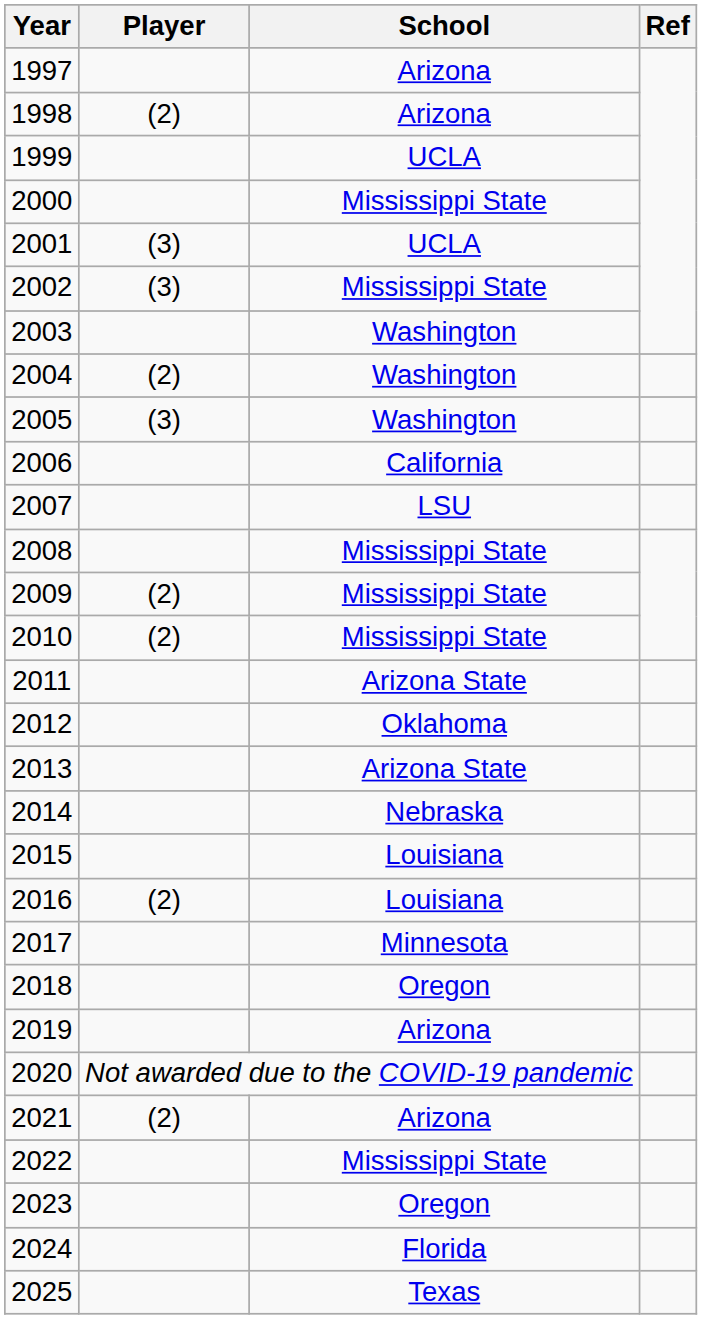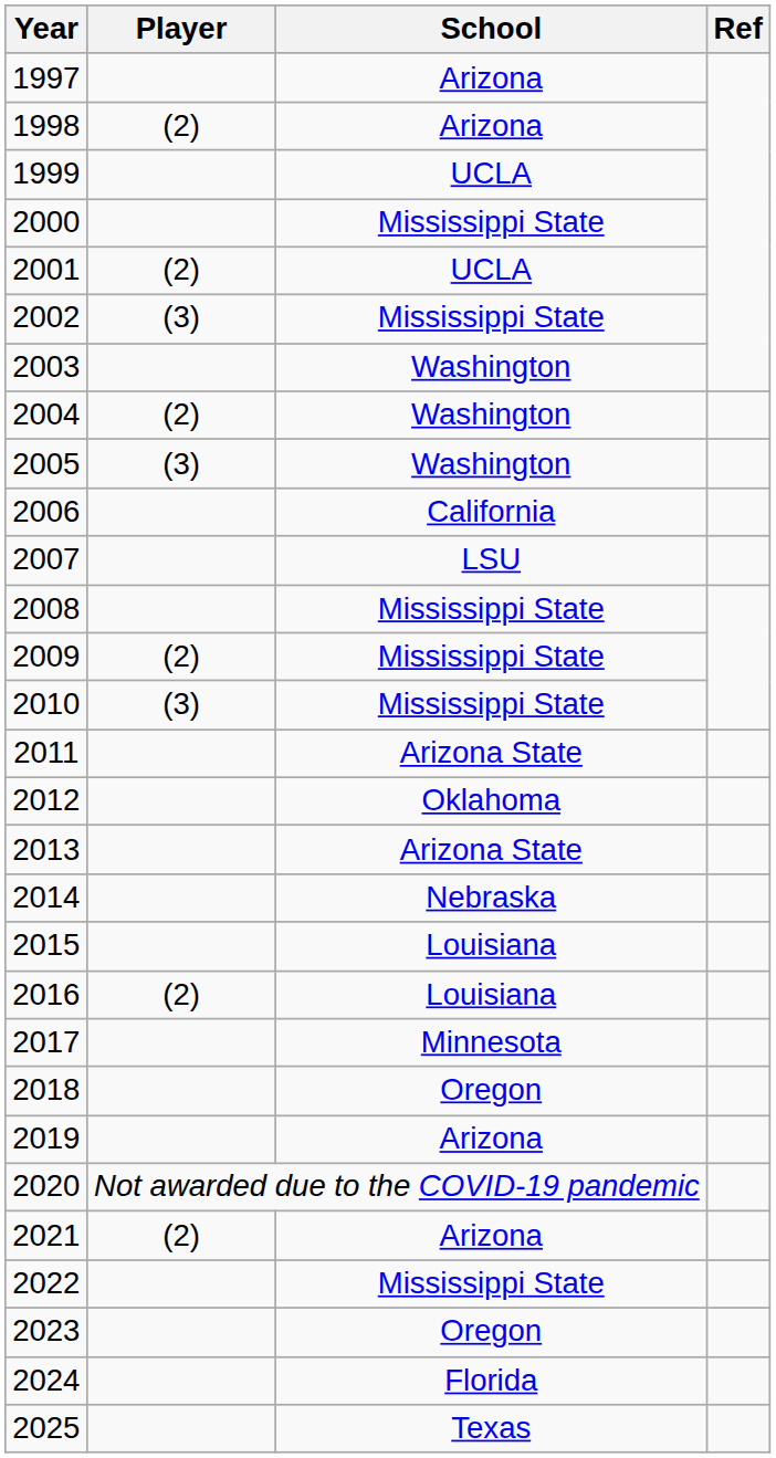2001 | Player: (3) -> (2)
2010 | Player: (2) -> (3)
